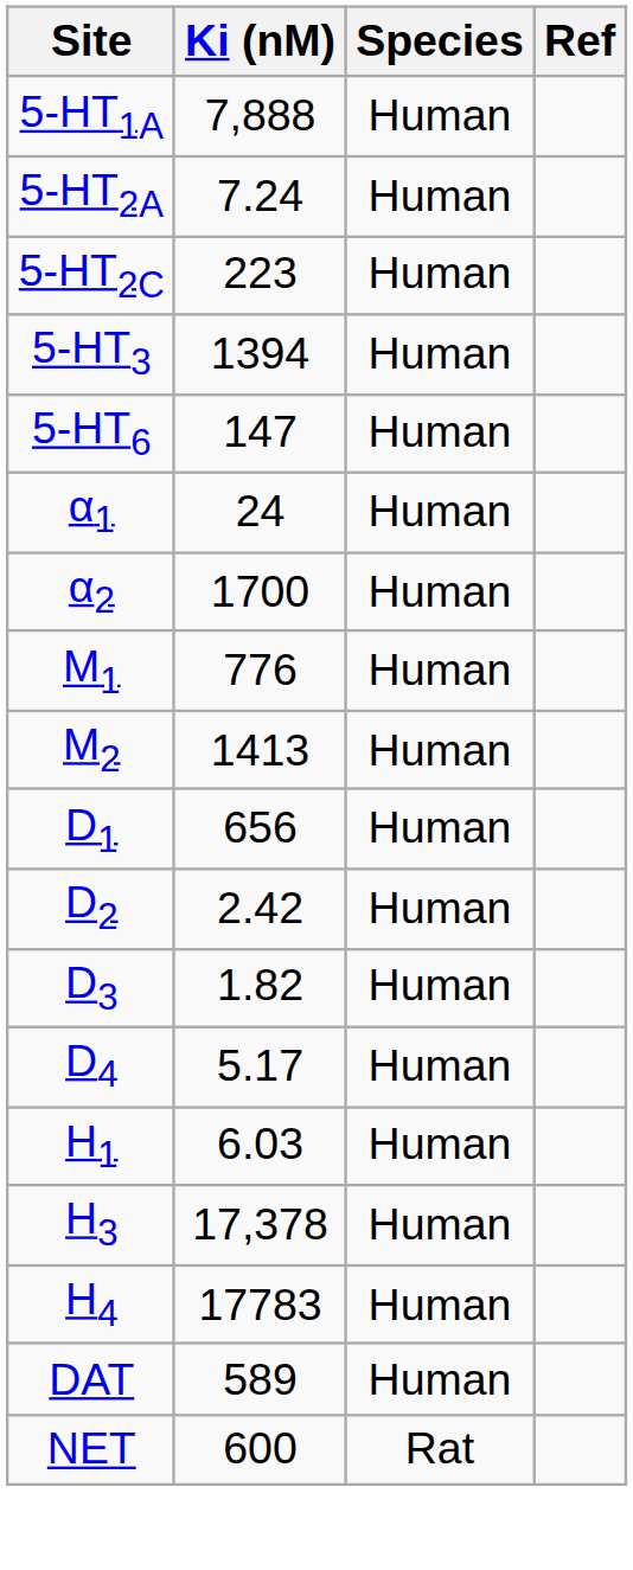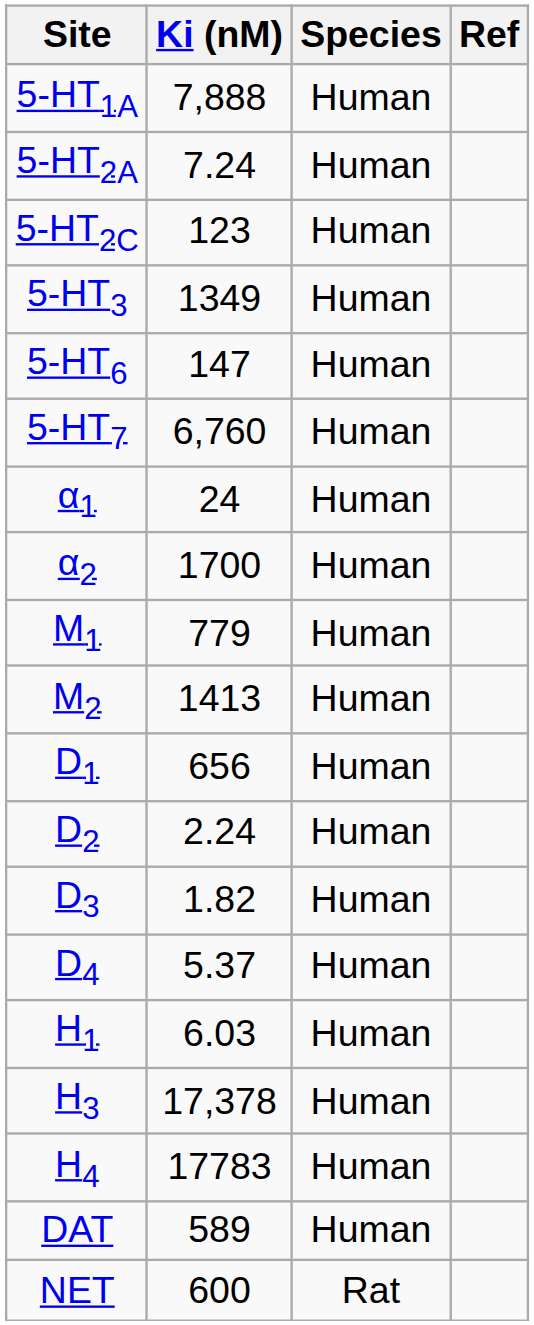5-HT2C | Ki (nM): 223 -> 123
5-HT3 | Ki (nM): 1394 -> 1349
+ row: 5-HT7 | 6,760 | Human
M1 | Ki (nM): 776 -> 779
D2 | Ki (nM): 2.42 -> 2.24
D4 | Ki (nM): 5.17 -> 5.37
